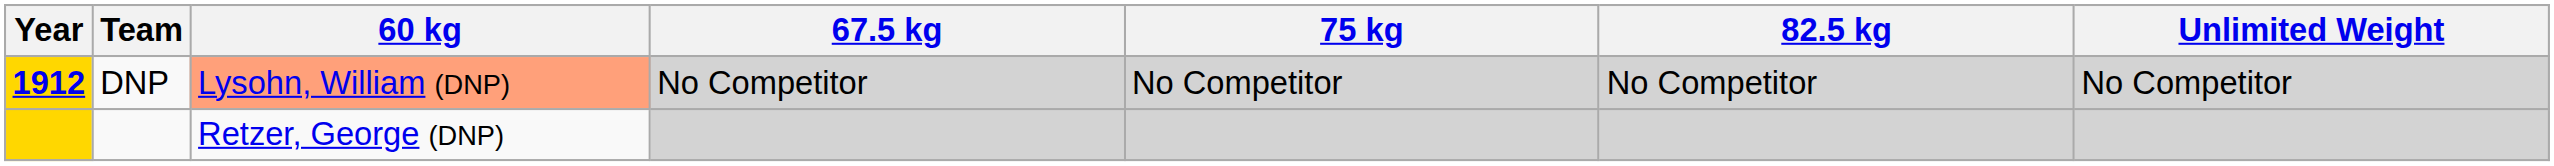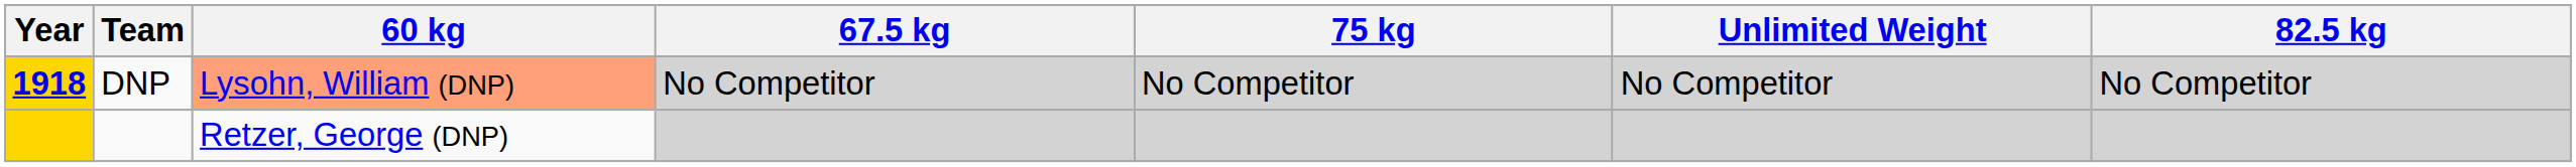columns swapped: 82.5 kg <-> Unlimited Weight
DNP | Year: 1912 -> 1918
